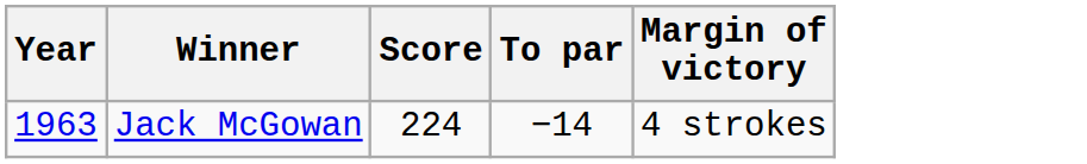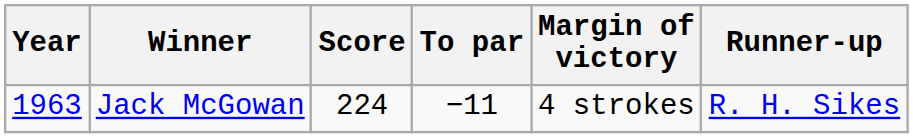+ column: Runner-up | R. H. Sikes
Jack McGowan | To par: −14 -> −11
